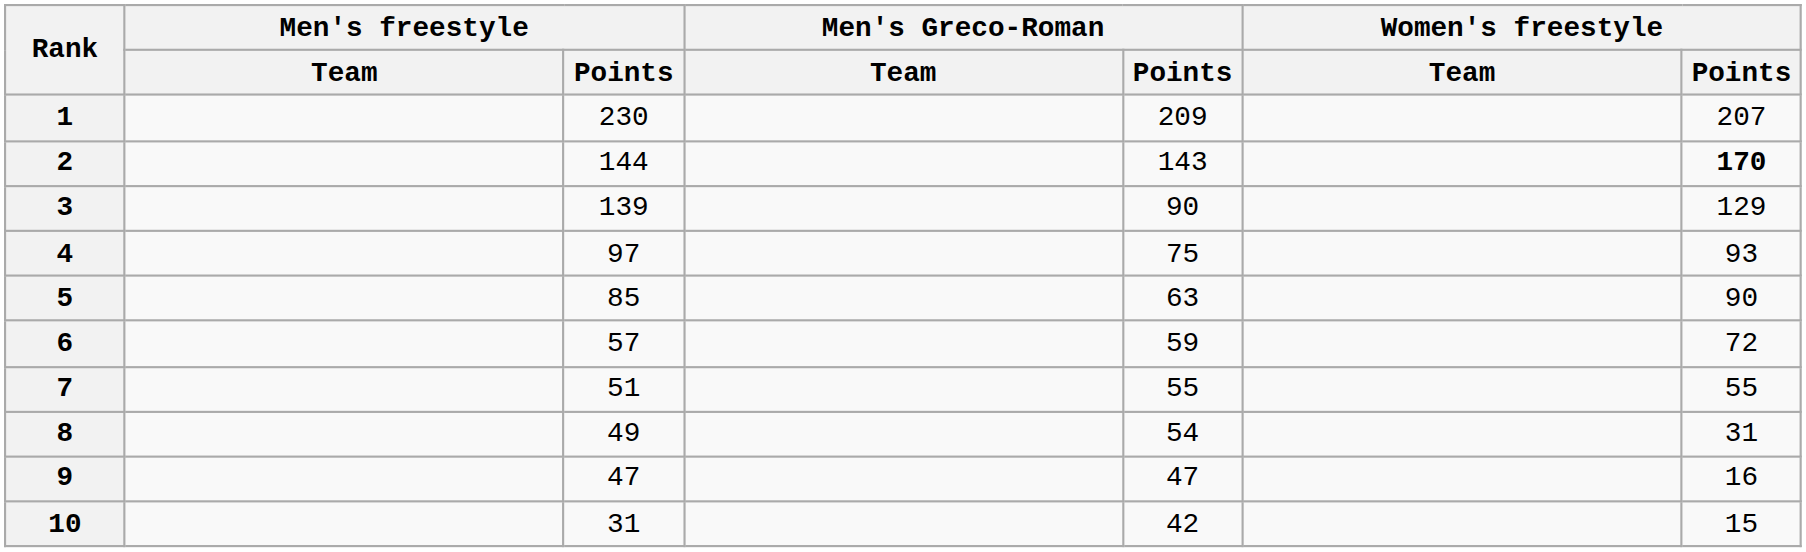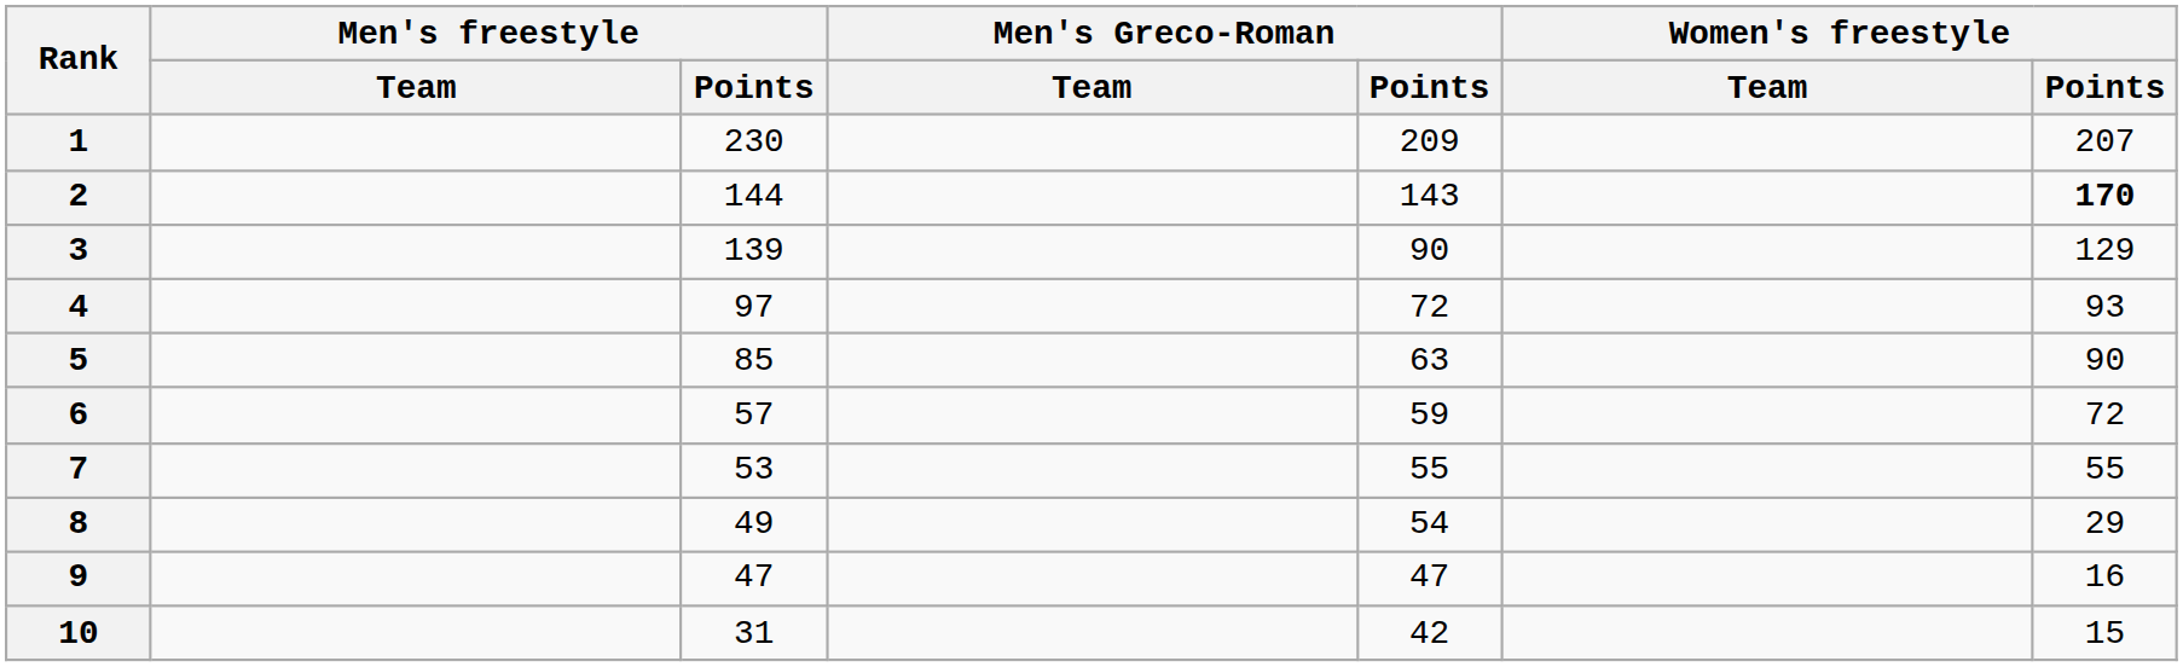4 | Men's Greco-Roman / Points: 75 -> 72
7 | Men's freestyle / Points: 51 -> 53
8 | Women's freestyle / Points: 31 -> 29
